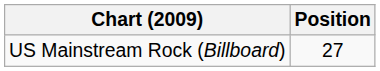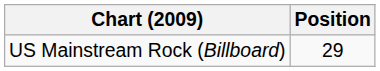US Mainstream Rock (Billboard) | Position: 27 -> 29
